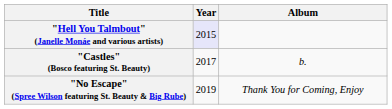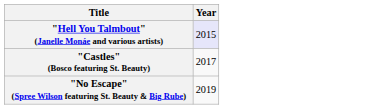- column: Album | b. | Thank You for Coming, Enjoy
